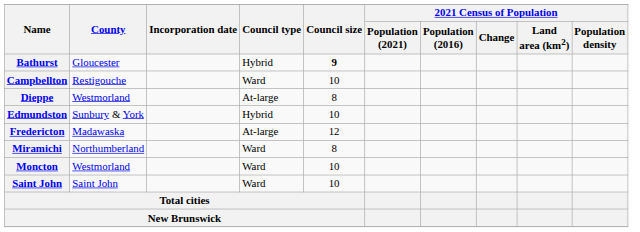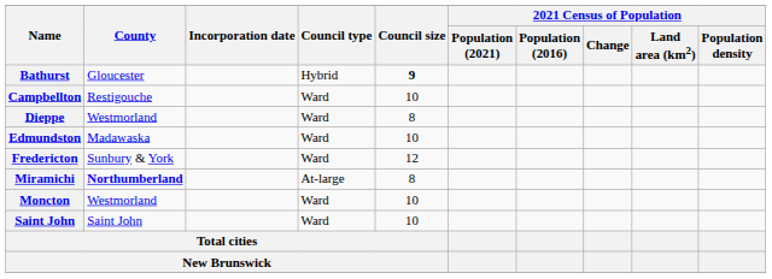Dieppe | Council type: At-large -> Ward
Edmundston | County: Sunbury & York -> Madawaska
Edmundston | Council type: Hybrid -> Ward
Fredericton | County: Madawaska -> Sunbury & York
Fredericton | Council type: At-large -> Ward
Miramichi | County: normal -> bold
Miramichi | Council type: Ward -> At-large
